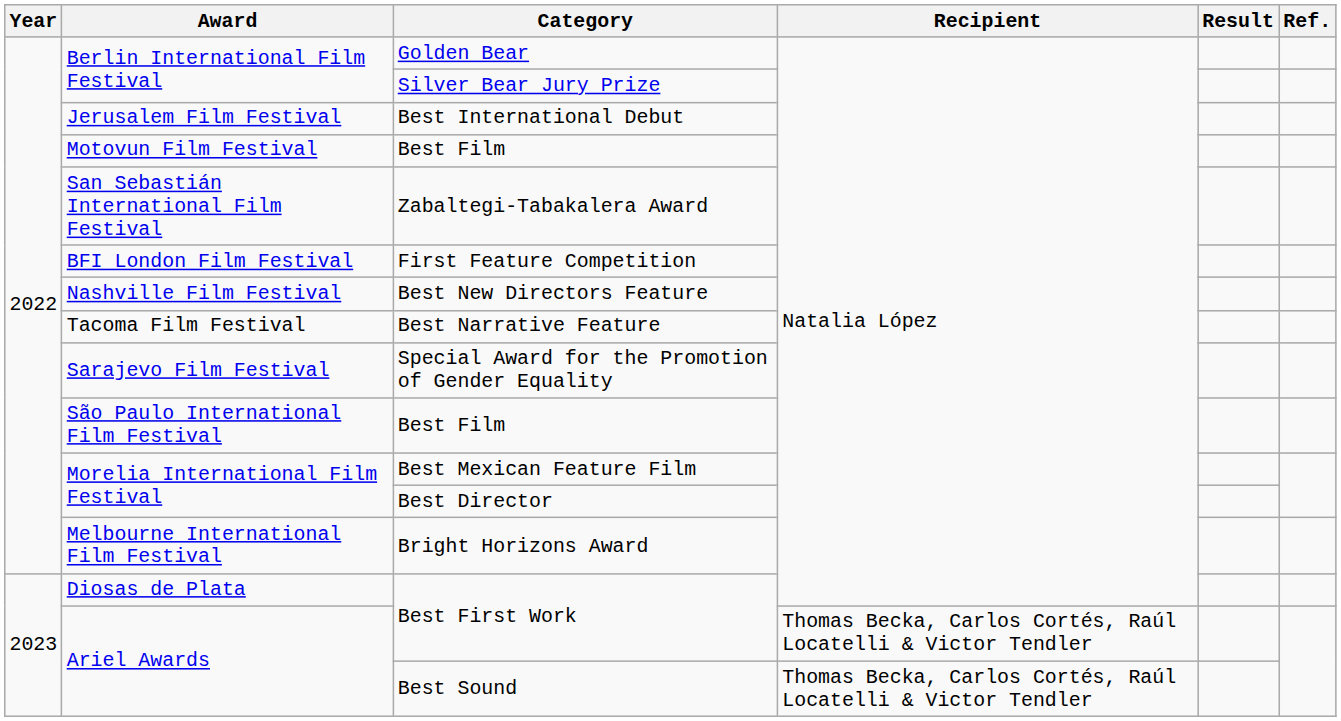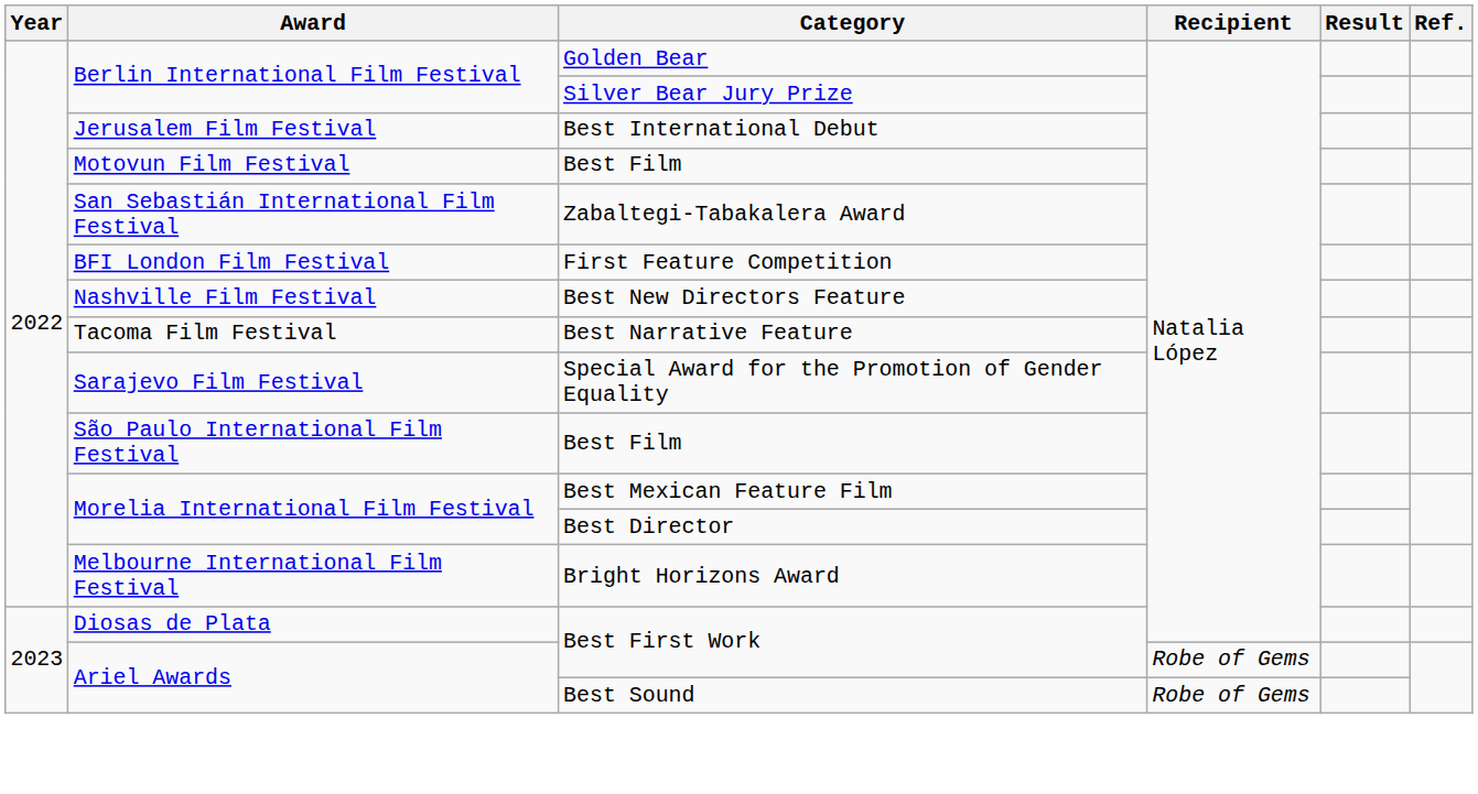Ariel Awards / Best First Work | Recipient: Thomas Becka, Carlos Cortés, Raúl Locatelli & Victor Tendler -> Robe of Gems
Best Sound | Recipient: Thomas Becka, Carlos Cortés, Raúl Locatelli & Victor Tendler -> Robe of Gems
